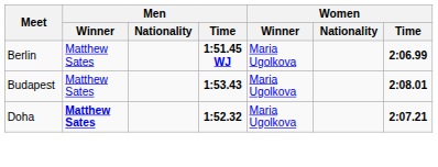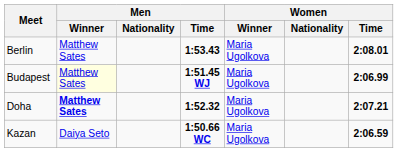Berlin | Men / Time: 1:51.45 WJ -> 1:53.43
Berlin | Women / Time: 2:06.99 -> 2:08.01
Budapest | Men / Winner: no background -> lightyellow background
Budapest | Men / Time: 1:53.43 -> 1:51.45 WJ
Budapest | Women / Time: 2:08.01 -> 2:06.99
+ row: Kazan | Daiya Seto | 1:50.66 WC | Maria Ugolkova | 2:06.59
